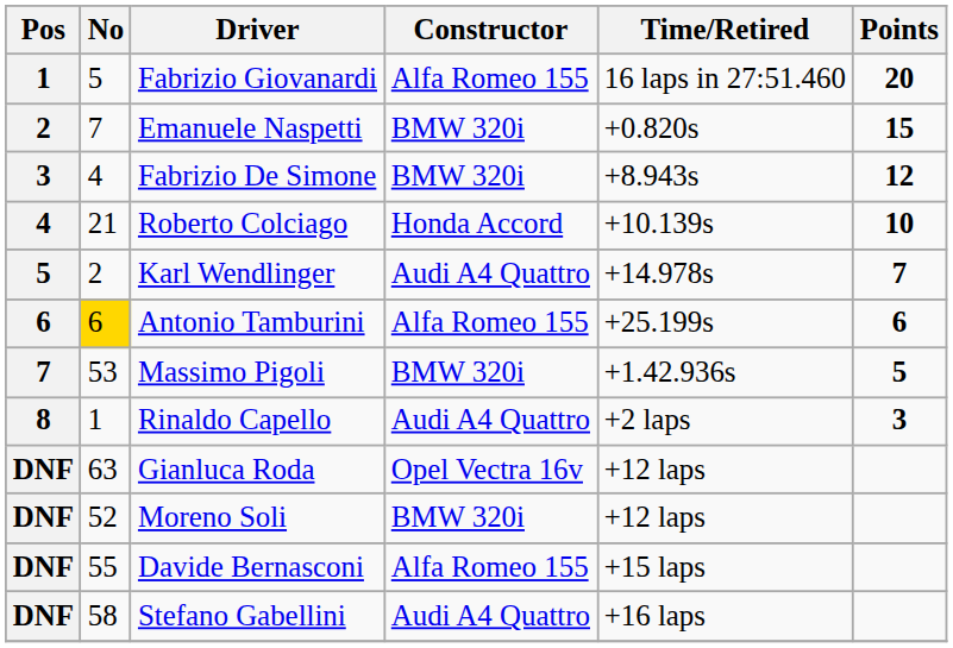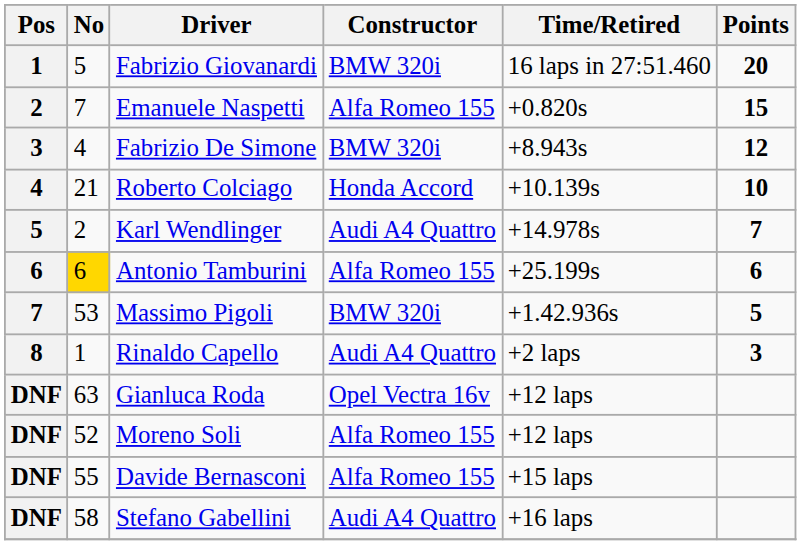Fabrizio Giovanardi | Constructor: Alfa Romeo 155 -> BMW 320i
Emanuele Naspetti | Constructor: BMW 320i -> Alfa Romeo 155
Moreno Soli | Constructor: BMW 320i -> Alfa Romeo 155
